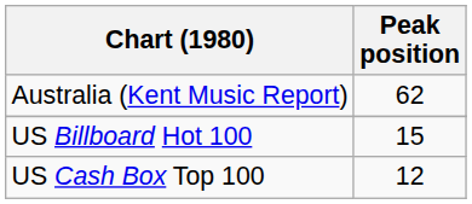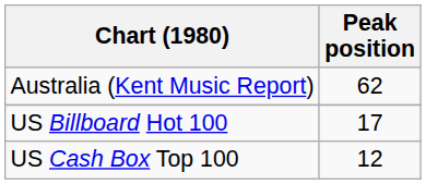US Billboard Hot 100 | Peak position: 15 -> 17
